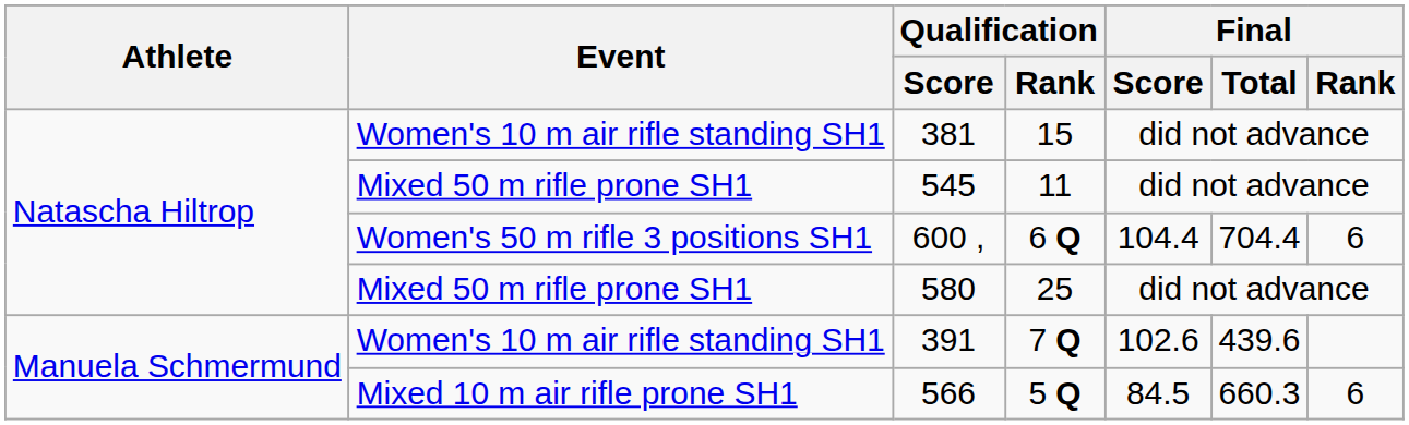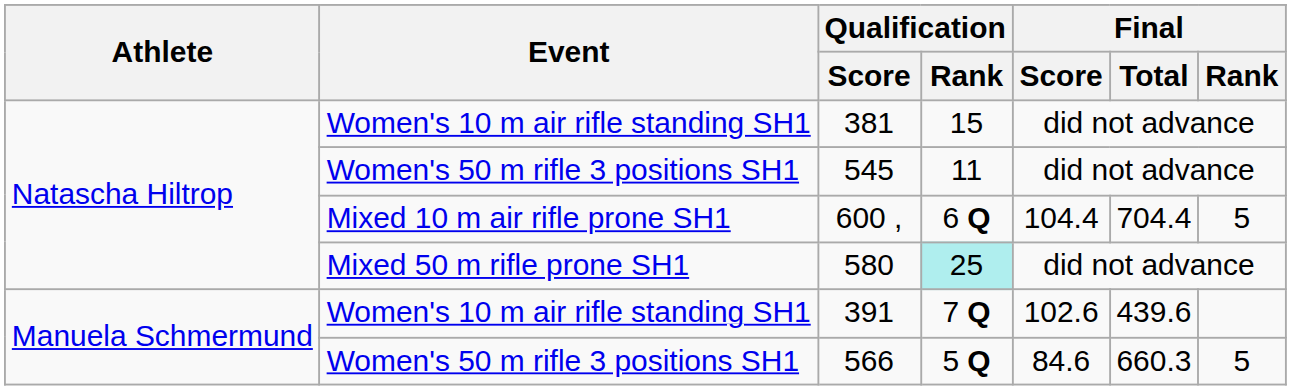545 | Event: Mixed 50 m rifle prone SH1 -> Women's 50 m rifle 3 positions SH1
600 , | Event: Women's 50 m rifle 3 positions SH1 -> Mixed 10 m air rifle prone SH1
600 , | Final / Rank: 6 -> 5
580 | Qualification / Rank: no background -> paleturquoise background
566 | Event: Mixed 10 m air rifle prone SH1 -> Women's 50 m rifle 3 positions SH1
566 | Final / Score: 84.5 -> 84.6
566 | Final / Rank: 6 -> 5
